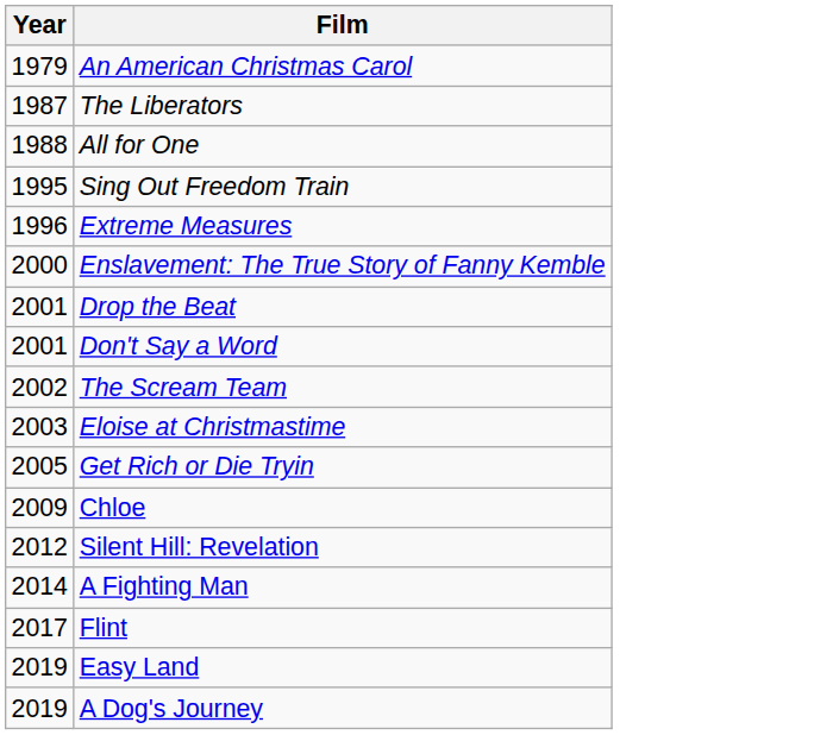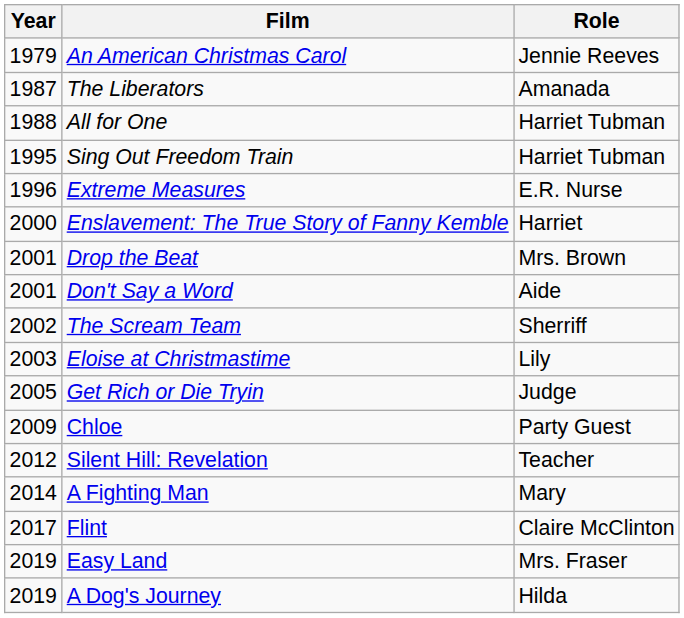+ column: Role | Jennie Reeves | Amanada | Harriet Tubman | Harriet Tubman | E.R. Nurse | Harriet | Mrs. Brown | Aide | Sherriff | Lily | Judge | Party Guest | Teacher | Mary | Claire McClinton | Mrs. Fraser | Hilda
